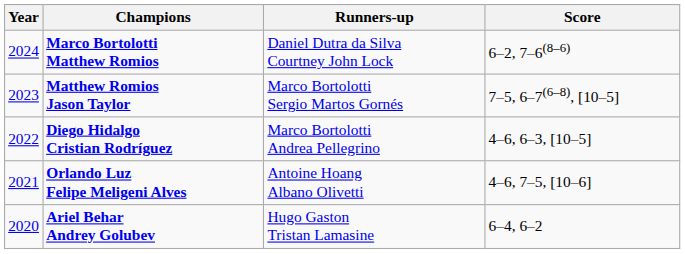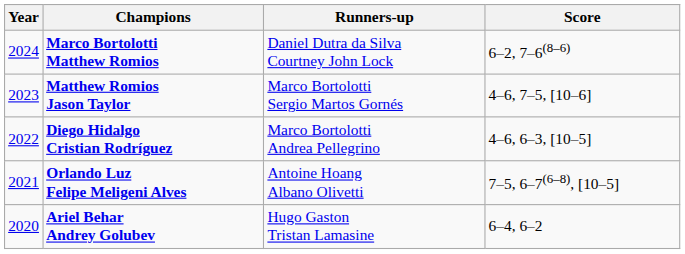Matthew Romios Jason Taylor | Score: 7–5, 6–7(6–8), [10–5] -> 4–6, 7–5, [10–6]
Orlando Luz Felipe Meligeni Alves | Score: 4–6, 7–5, [10–6] -> 7–5, 6–7(6–8), [10–5]
